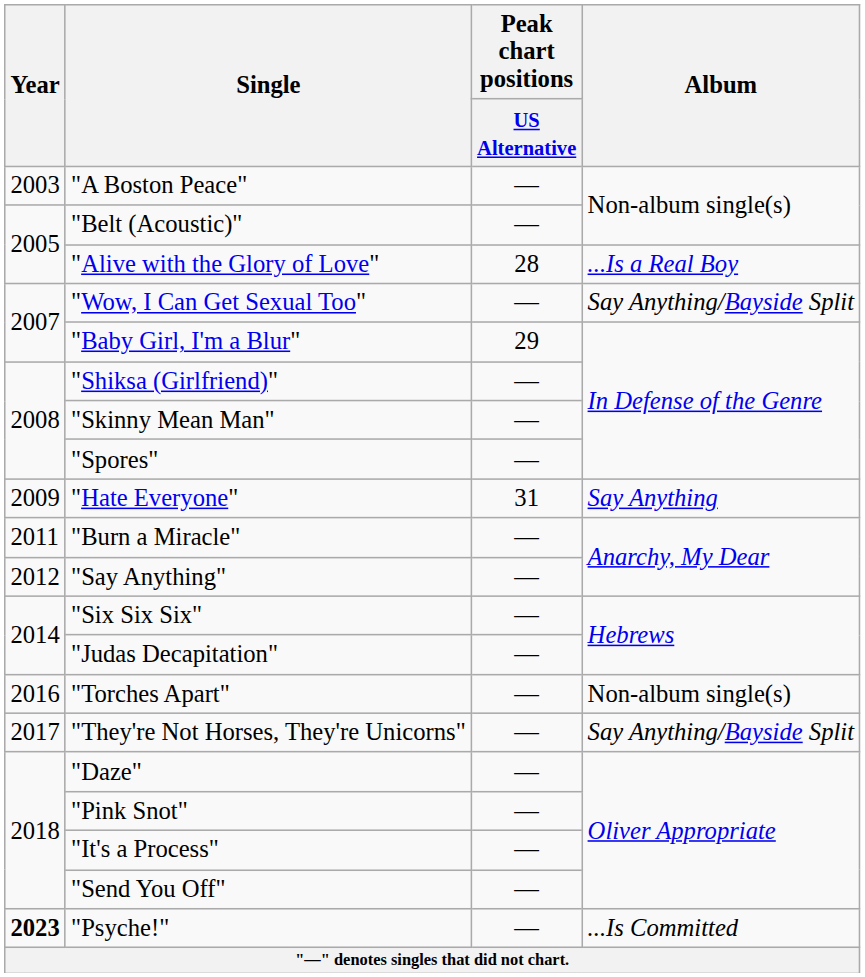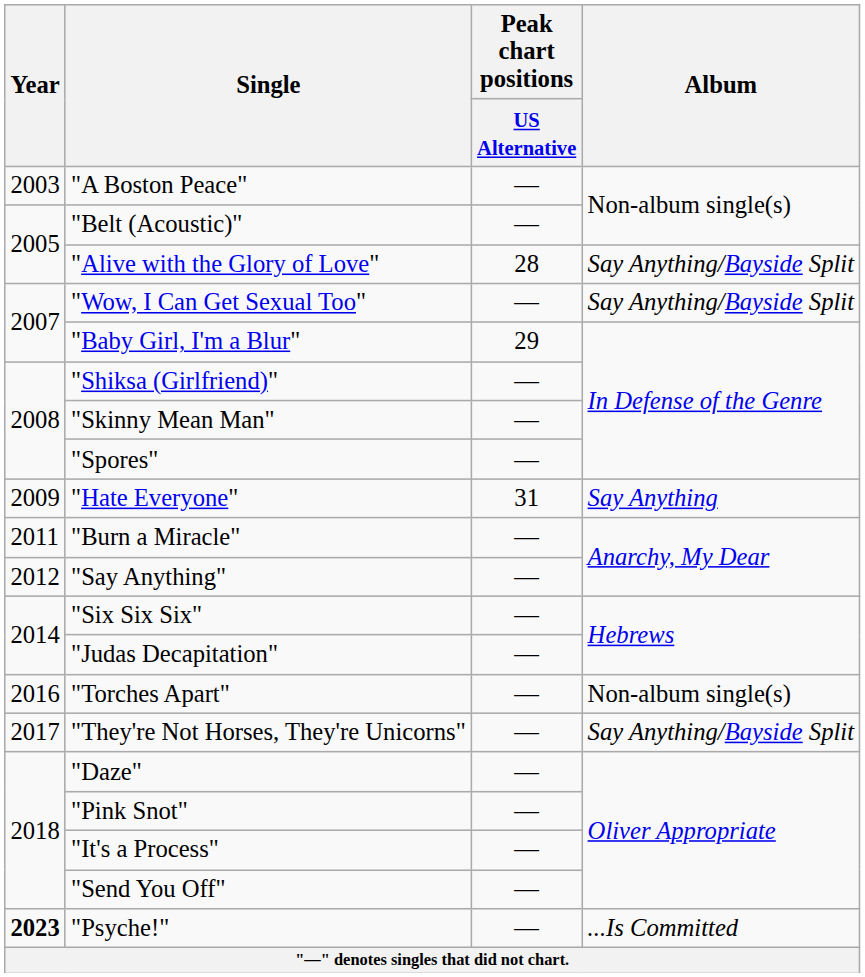"Alive with the Glory of Love" | Album: ...Is a Real Boy -> Say Anything/Bayside Split
